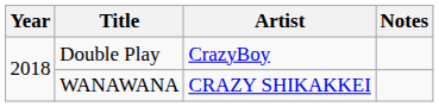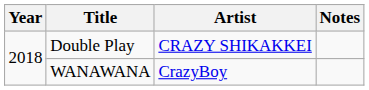Double Play | Artist: CrazyBoy -> CRAZY SHIKAKKEI
WANAWANA | Artist: CRAZY SHIKAKKEI -> CrazyBoy
